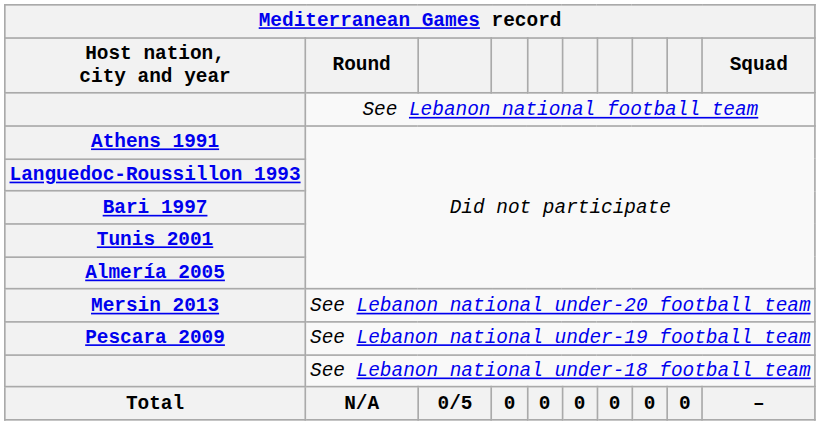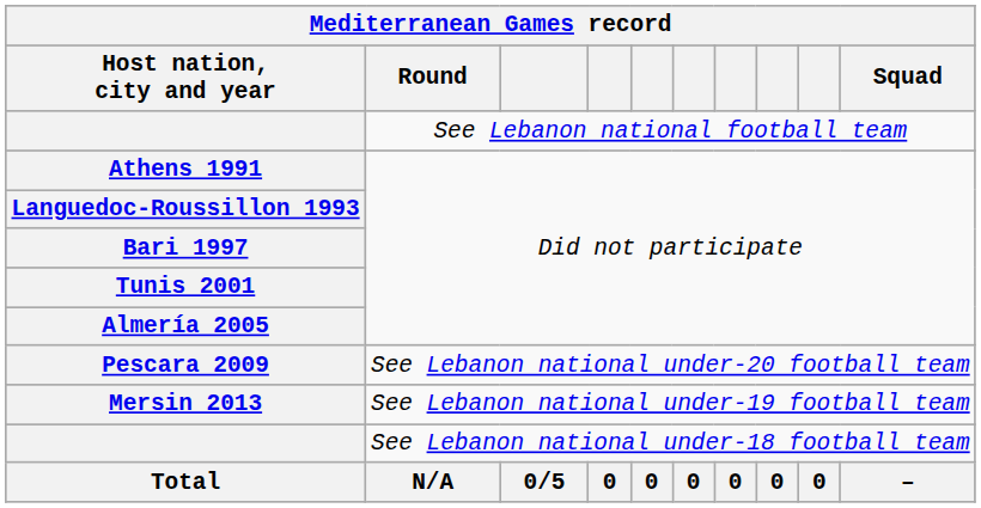See Lebanon national under-20 football team | Host nation, city and year: Mersin 2013 -> Pescara 2009
See Lebanon national under-19 football team | Host nation, city and year: Pescara 2009 -> Mersin 2013
